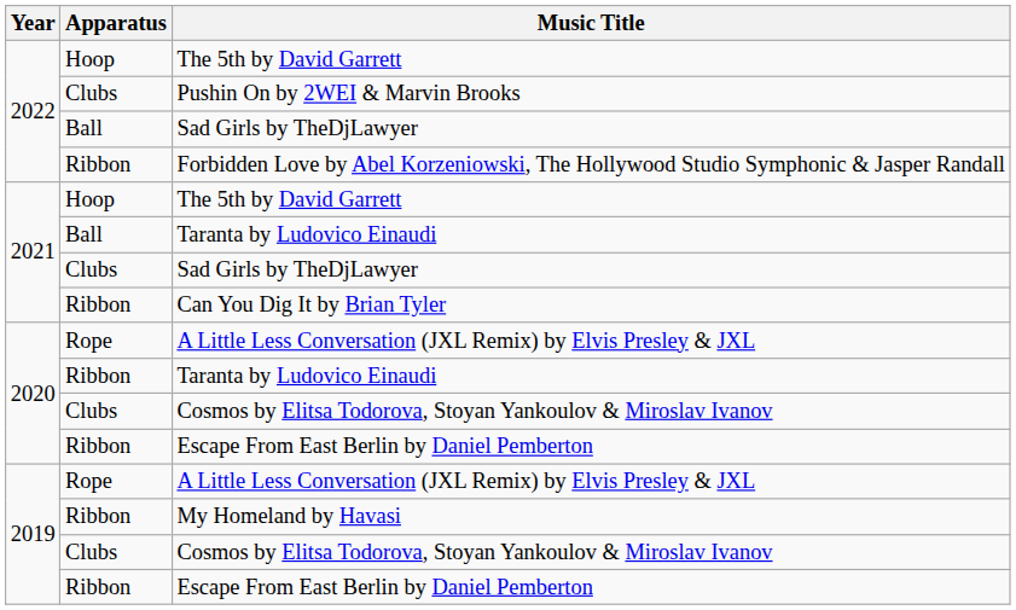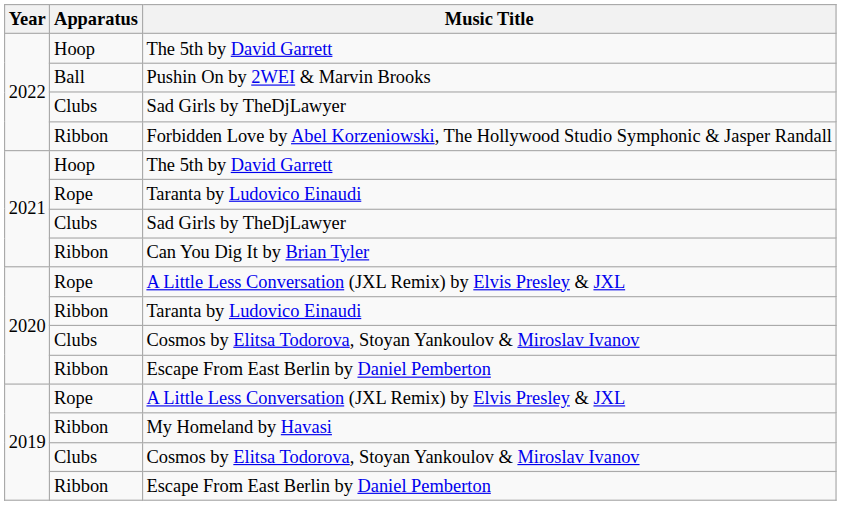Pushin On by 2WEI & Marvin Brooks | Apparatus: Clubs -> Ball
2022 / Sad Girls by TheDjLawyer | Apparatus: Ball -> Clubs
2021 / Taranta by Ludovico Einaudi | Apparatus: Ball -> Rope
